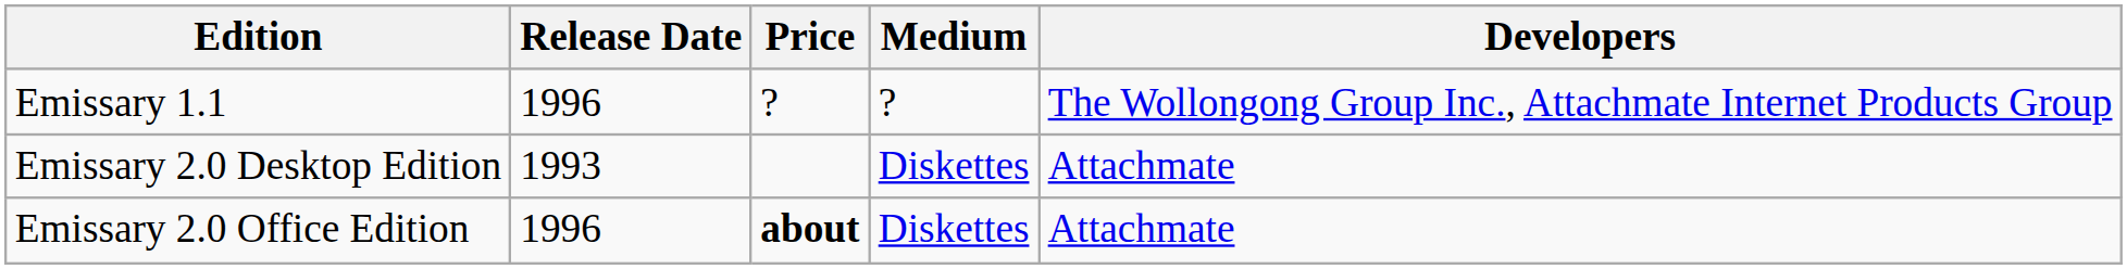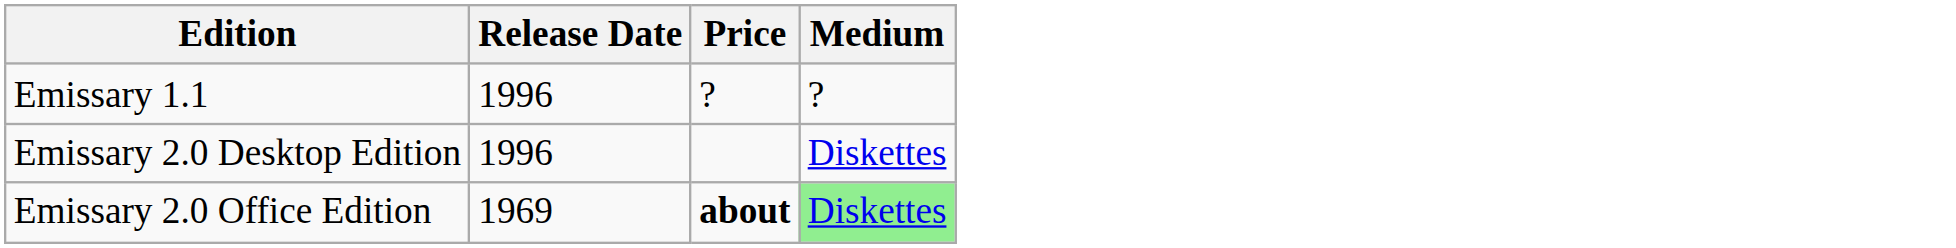- column: Developers | The Wollongong Group Inc., Attachmate Internet Products Group | Attachmate | Attachmate
Emissary 2.0 Desktop Edition | Release Date: 1993 -> 1996
Emissary 2.0 Office Edition | Release Date: 1996 -> 1969
Emissary 2.0 Office Edition | Medium: no background -> lightgreen background
